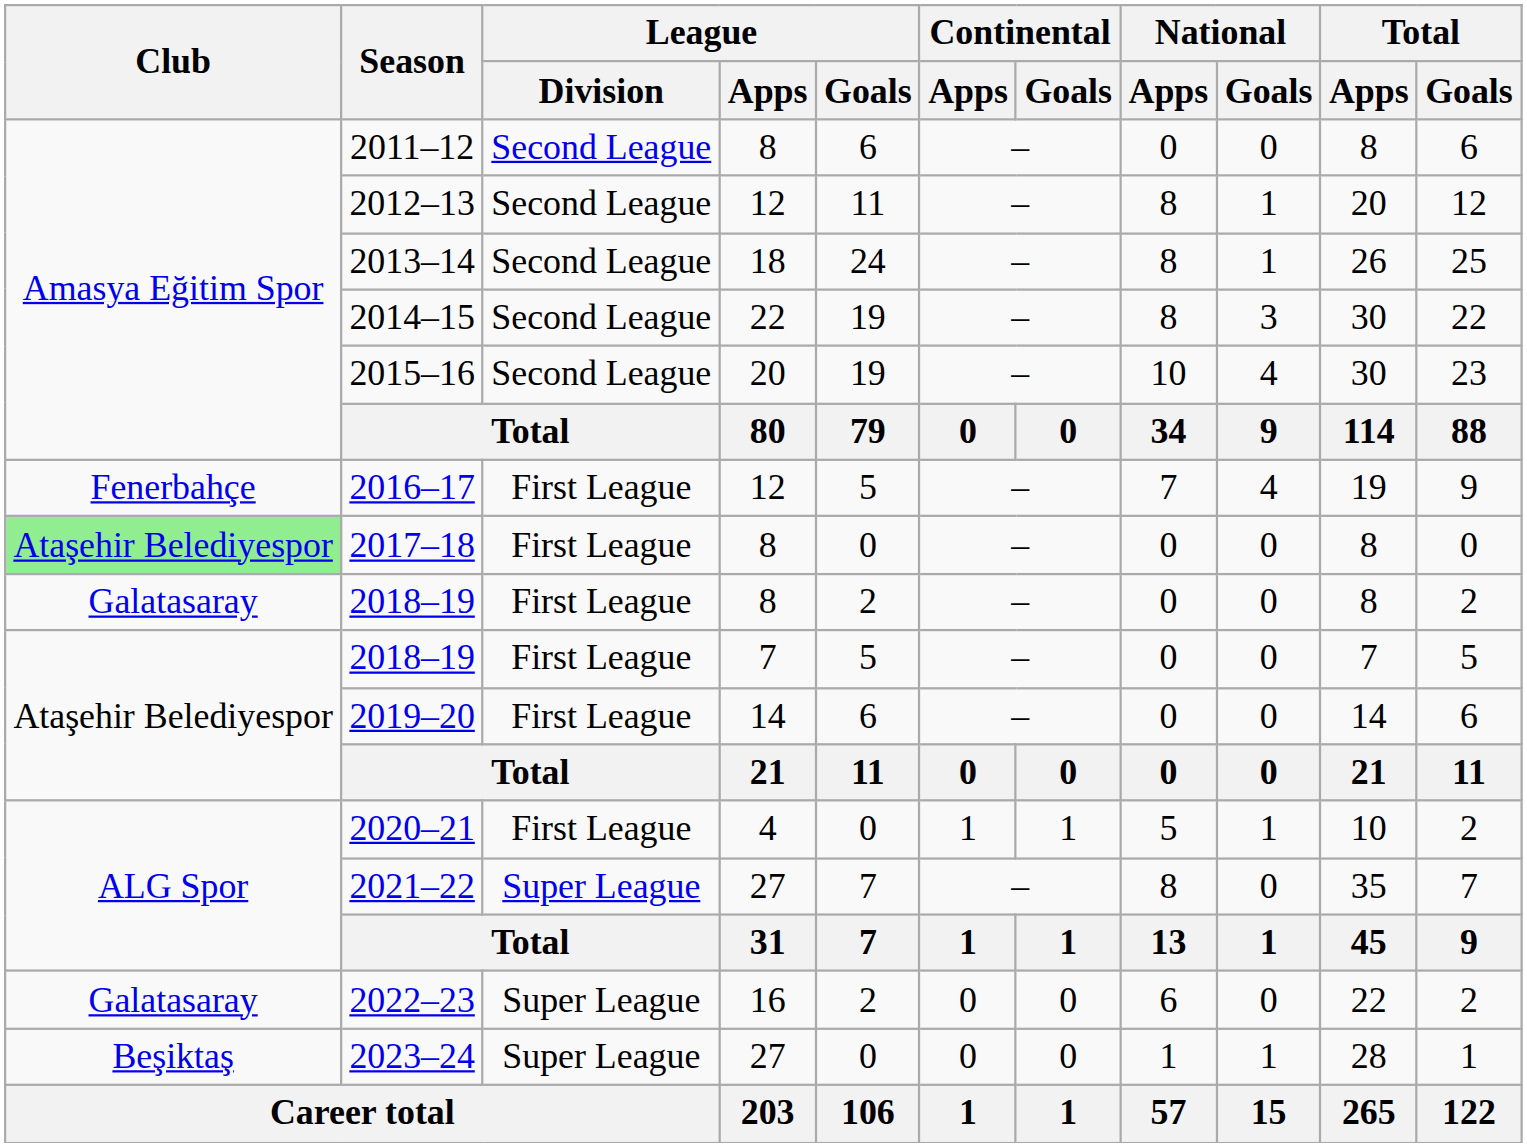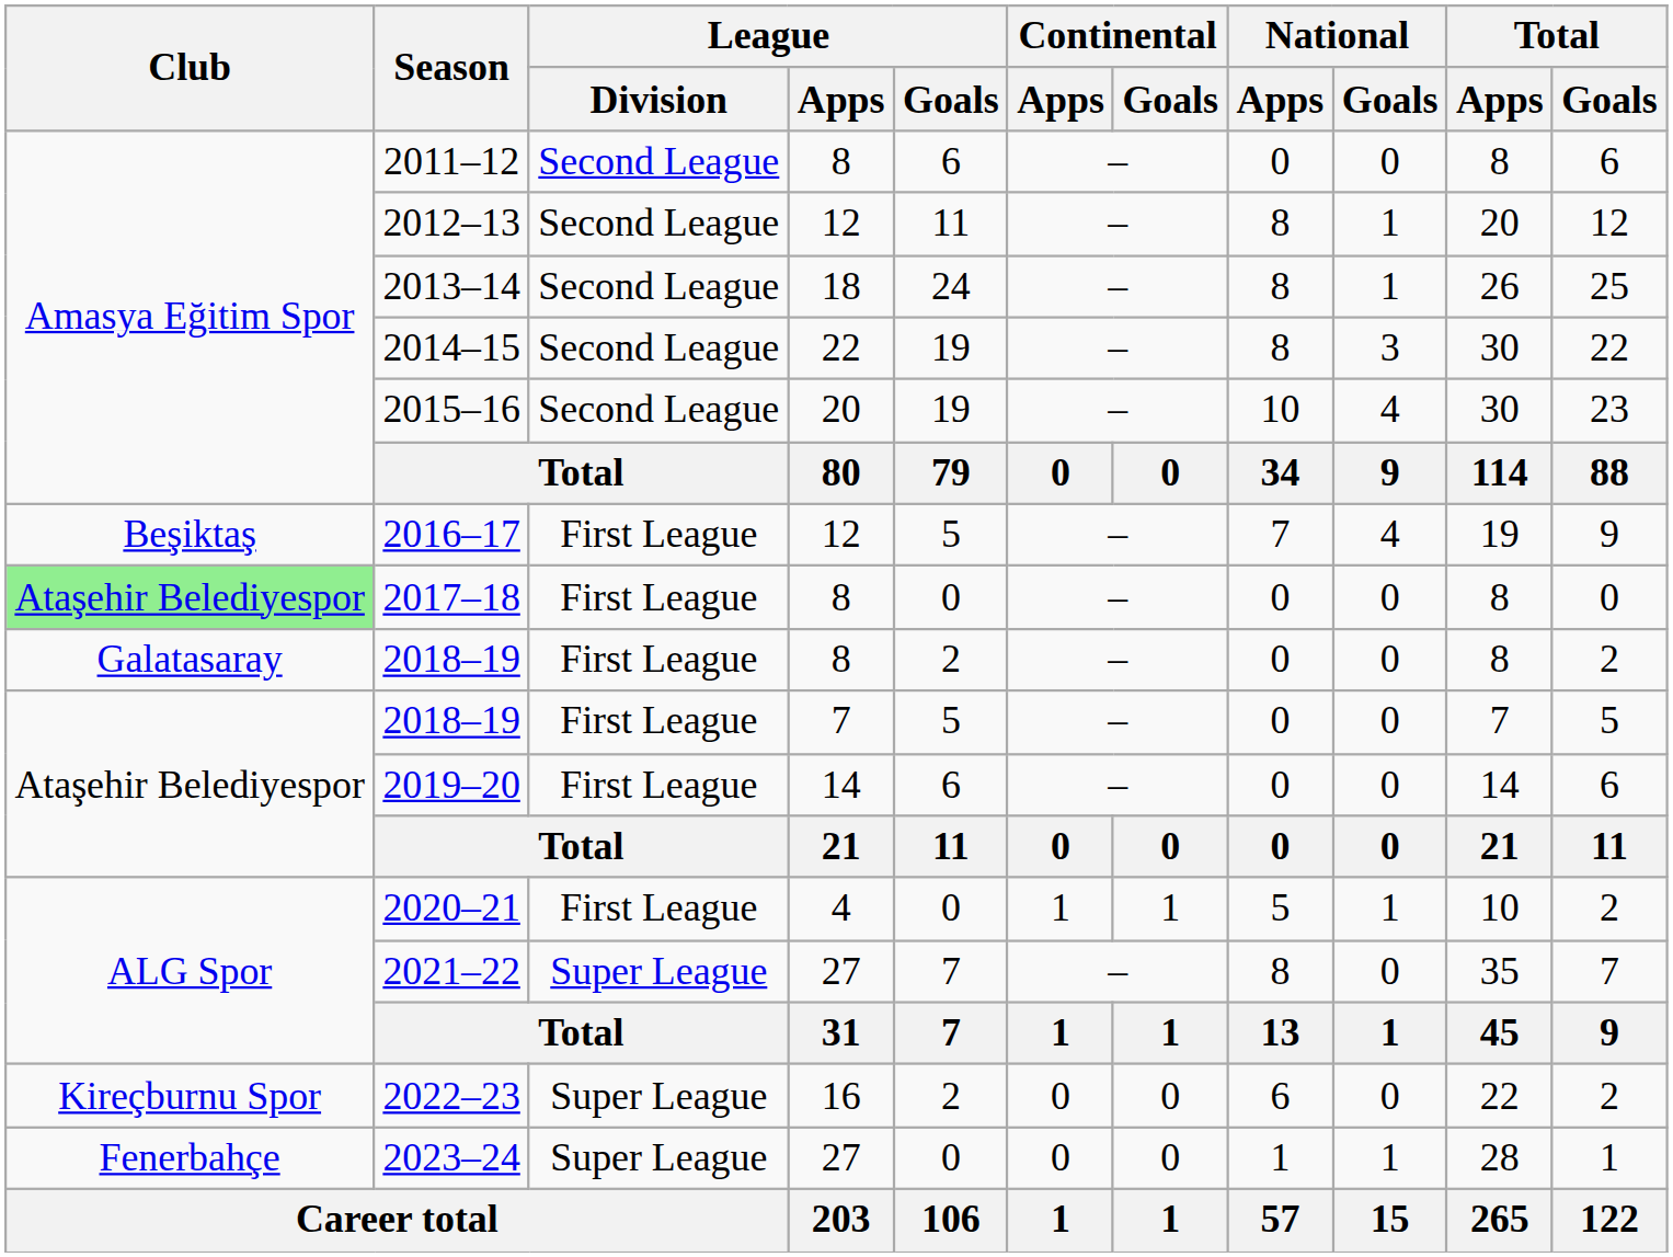2016–17 | Club: Fenerbahçe -> Beşiktaş
2022–23 | Club: Galatasaray -> Kireçburnu Spor
2023–24 | Club: Beşiktaş -> Fenerbahçe
